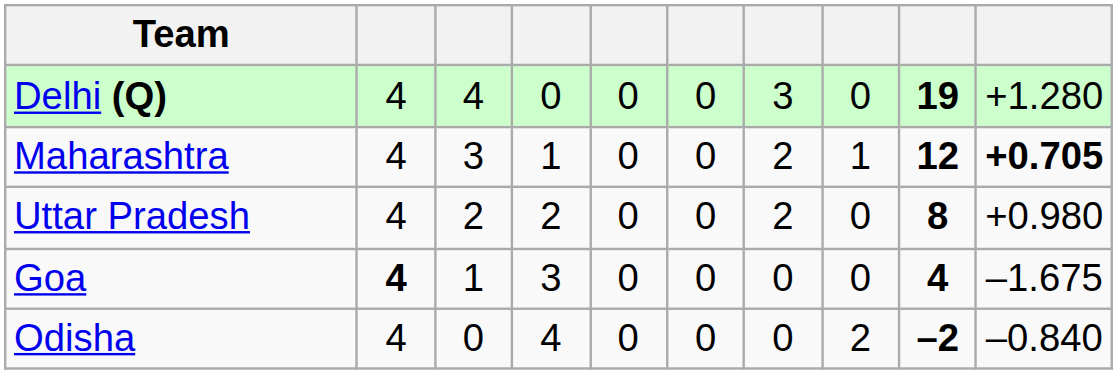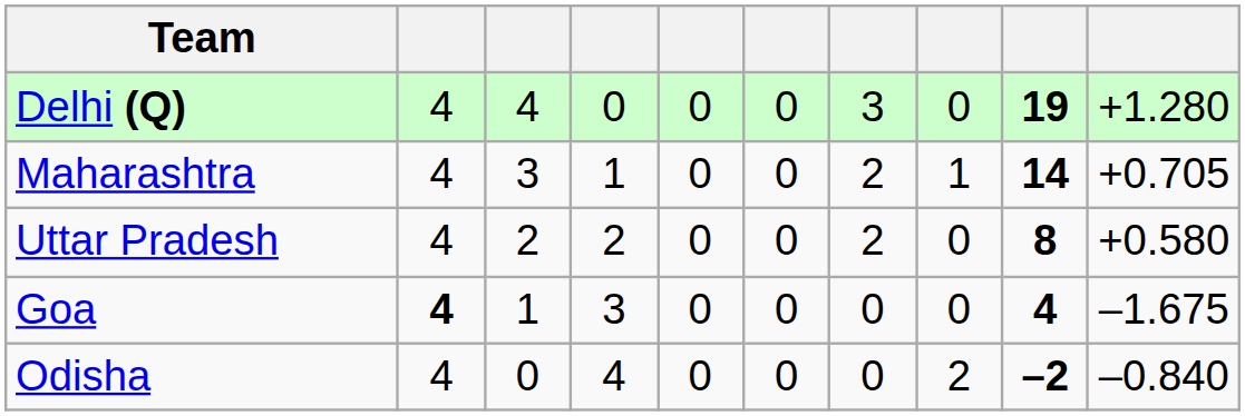Maharashtra | column 9: 12 -> 14
Maharashtra | column 10: bold -> normal
Uttar Pradesh | column 10: +0.980 -> +0.580
